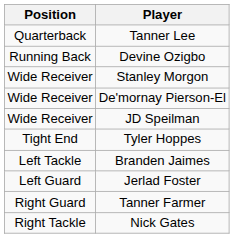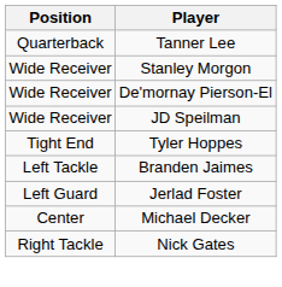- row: Running Back | Devine Ozigbo
+ row: Center | Michael Decker
- row: Right Guard | Tanner Farmer
